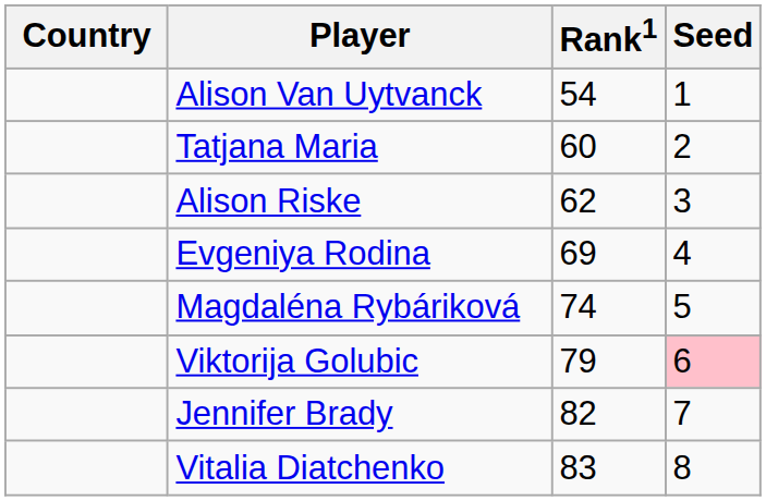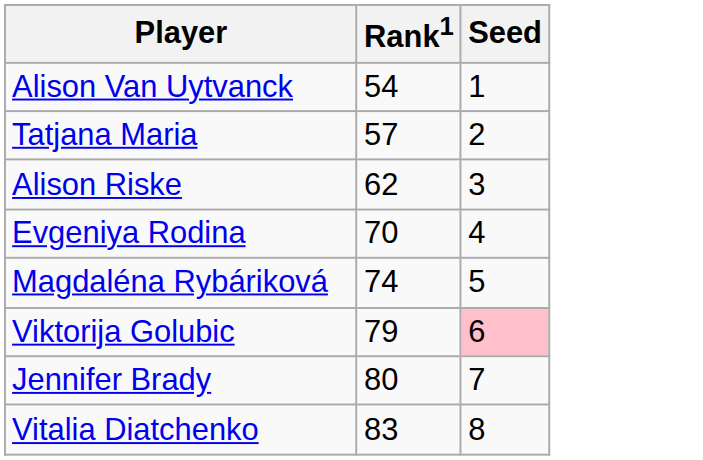- column: Country
Tatjana Maria | Rank1: 60 -> 57
Evgeniya Rodina | Rank1: 69 -> 70
Jennifer Brady | Rank1: 82 -> 80
